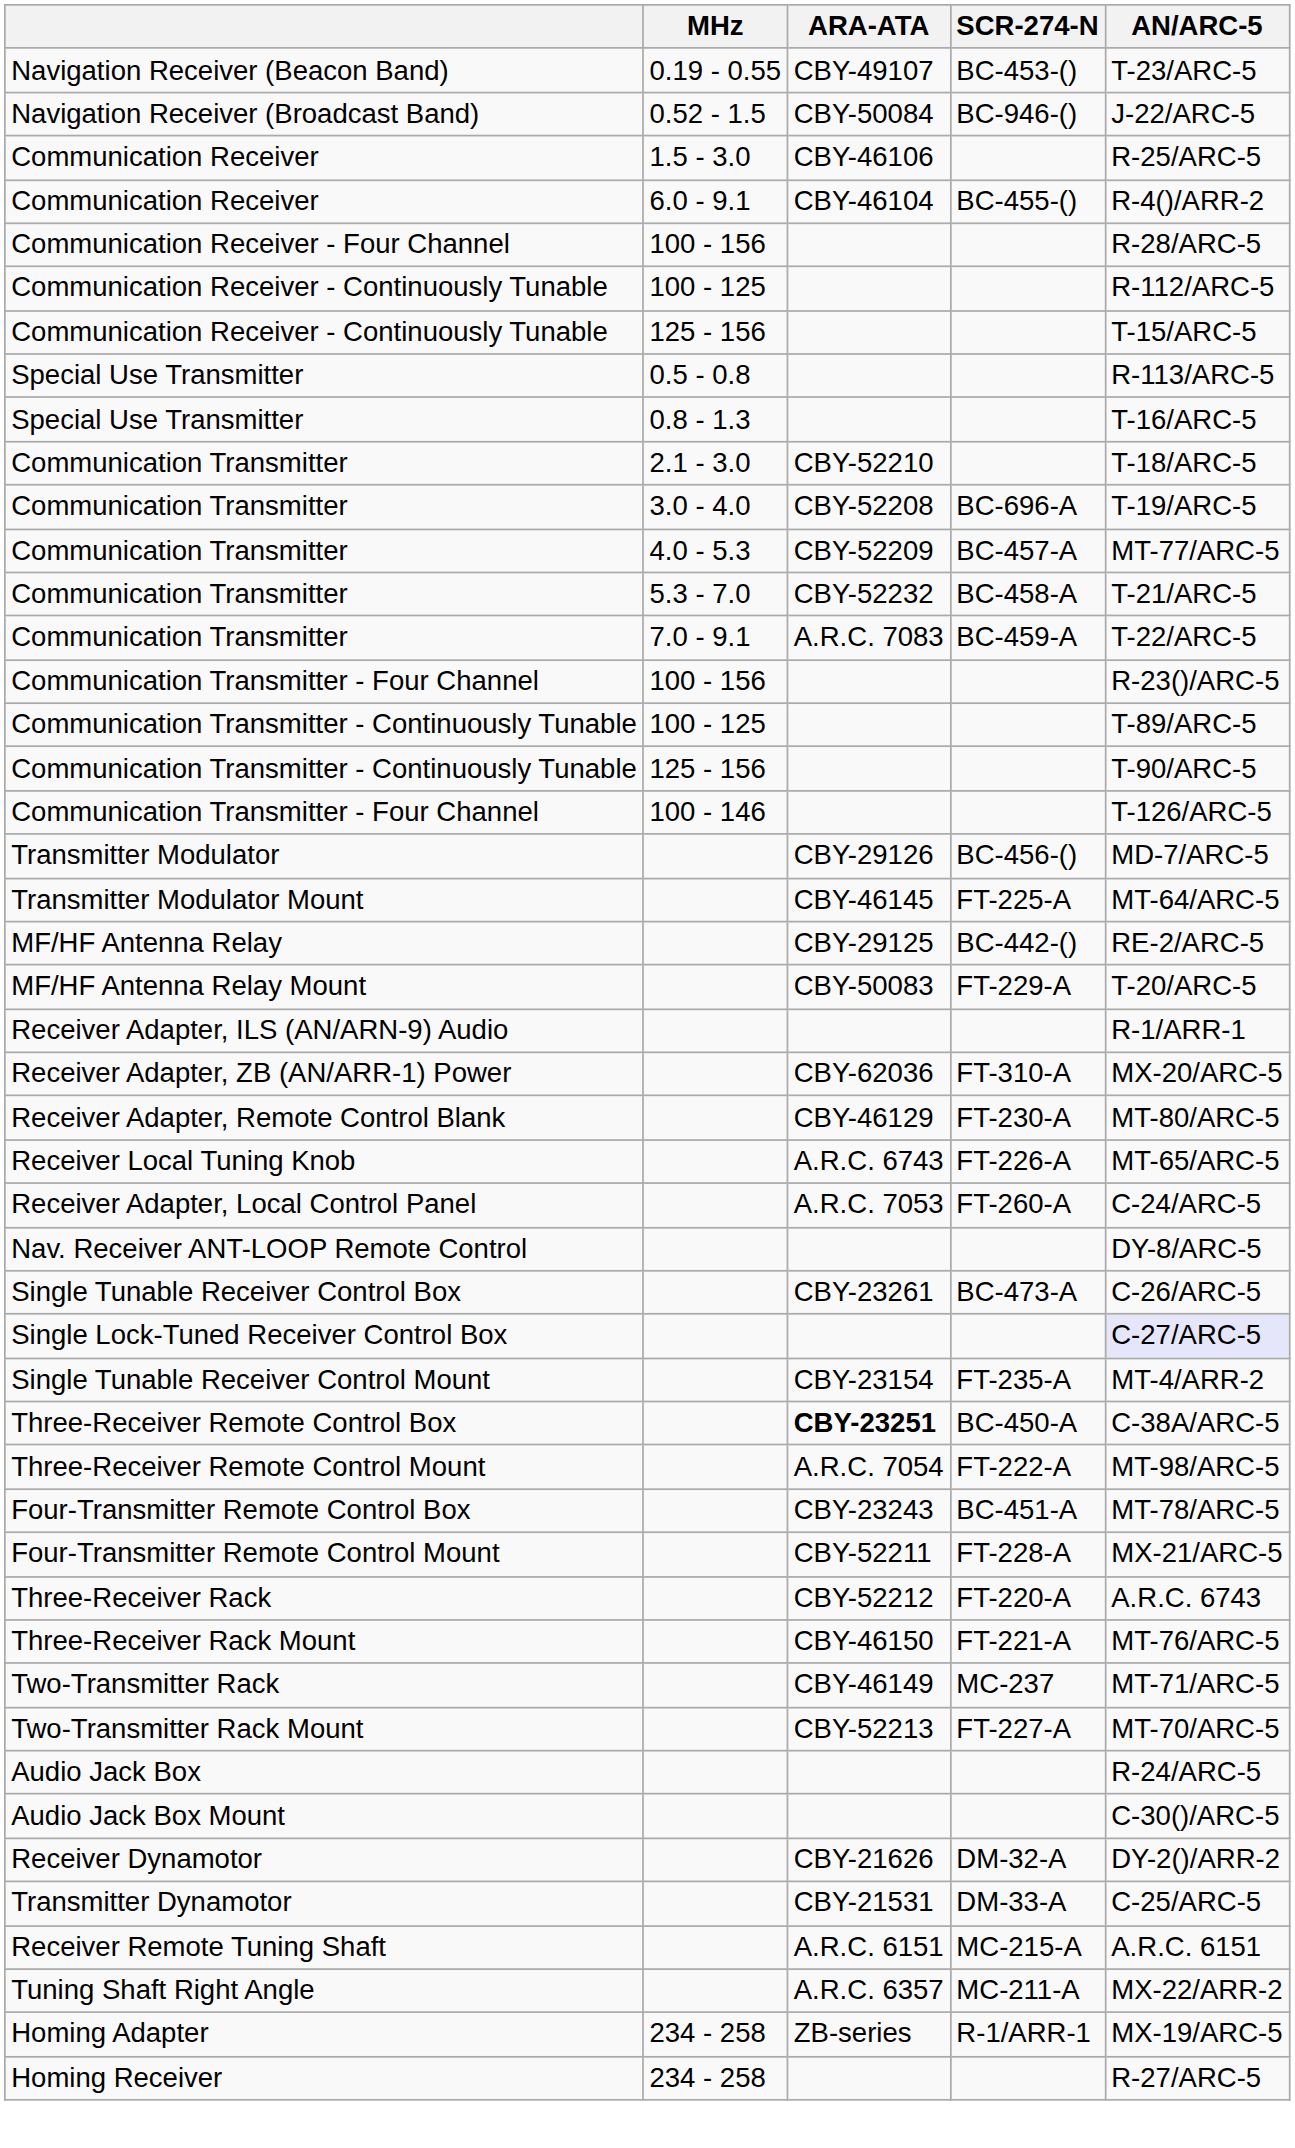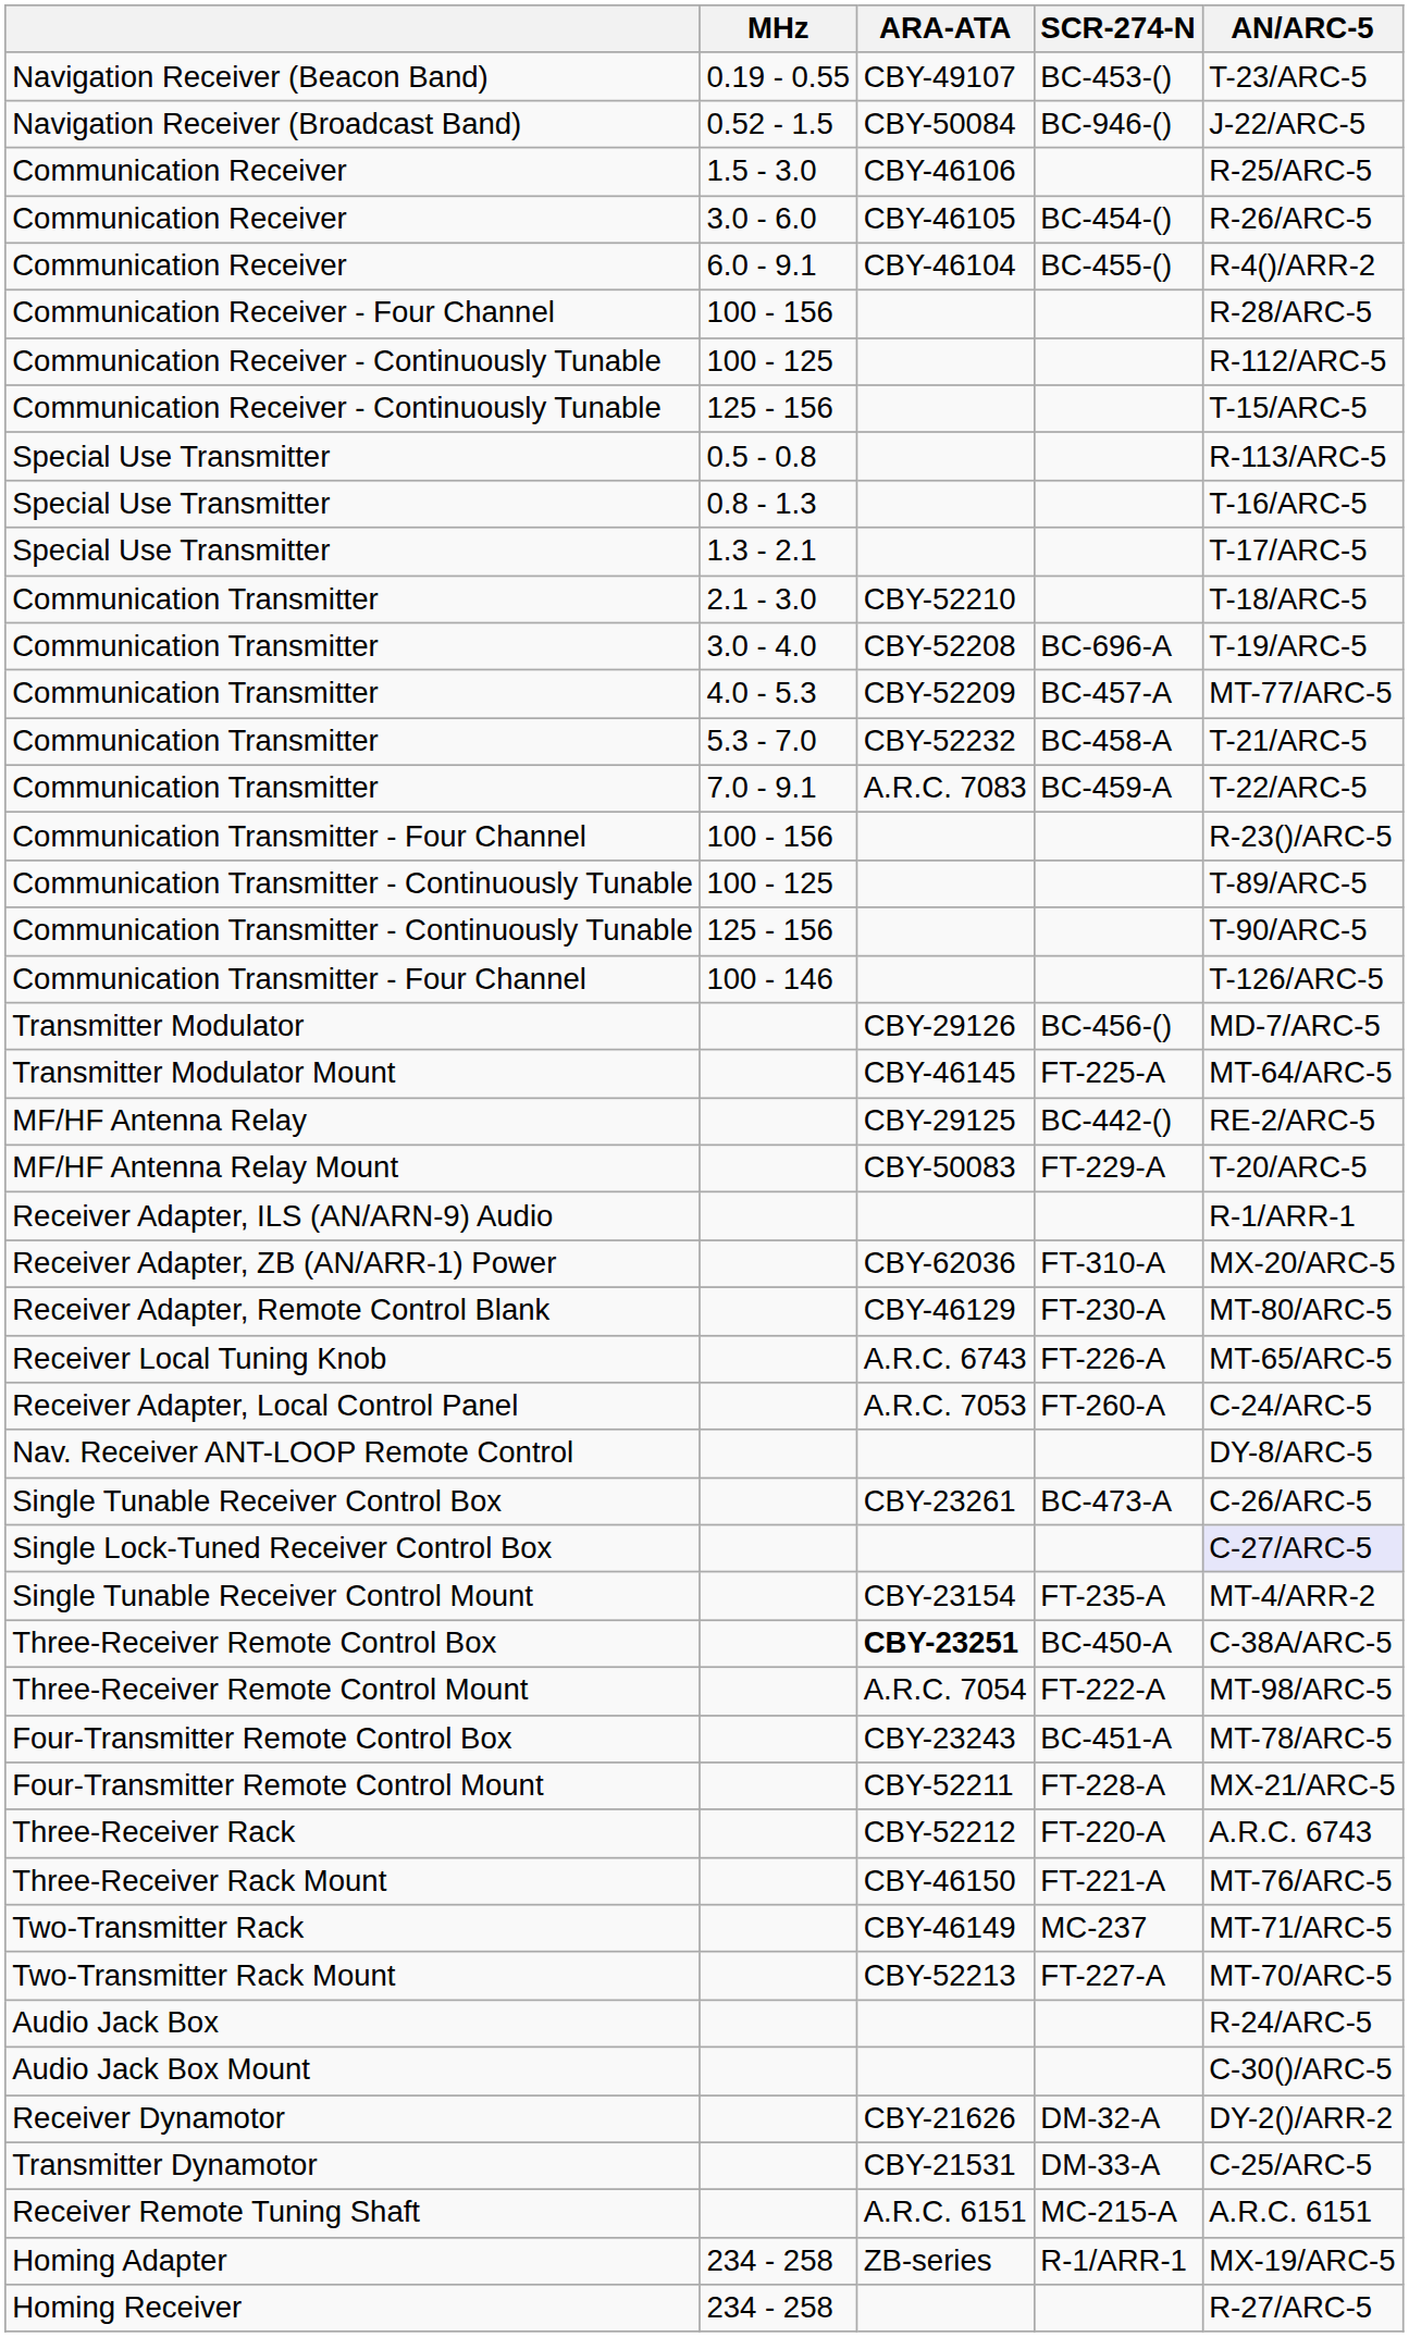+ row: Communication Receiver | 3.0 - 6.0 | CBY-46105 | BC-454-() | R-26/ARC-5
+ row: Special Use Transmitter | 1.3 - 2.1 | T-17/ARC-5
- row: Tuning Shaft Right Angle | A.R.C. 6357 | MC-211-A | MX-22/ARR-2
